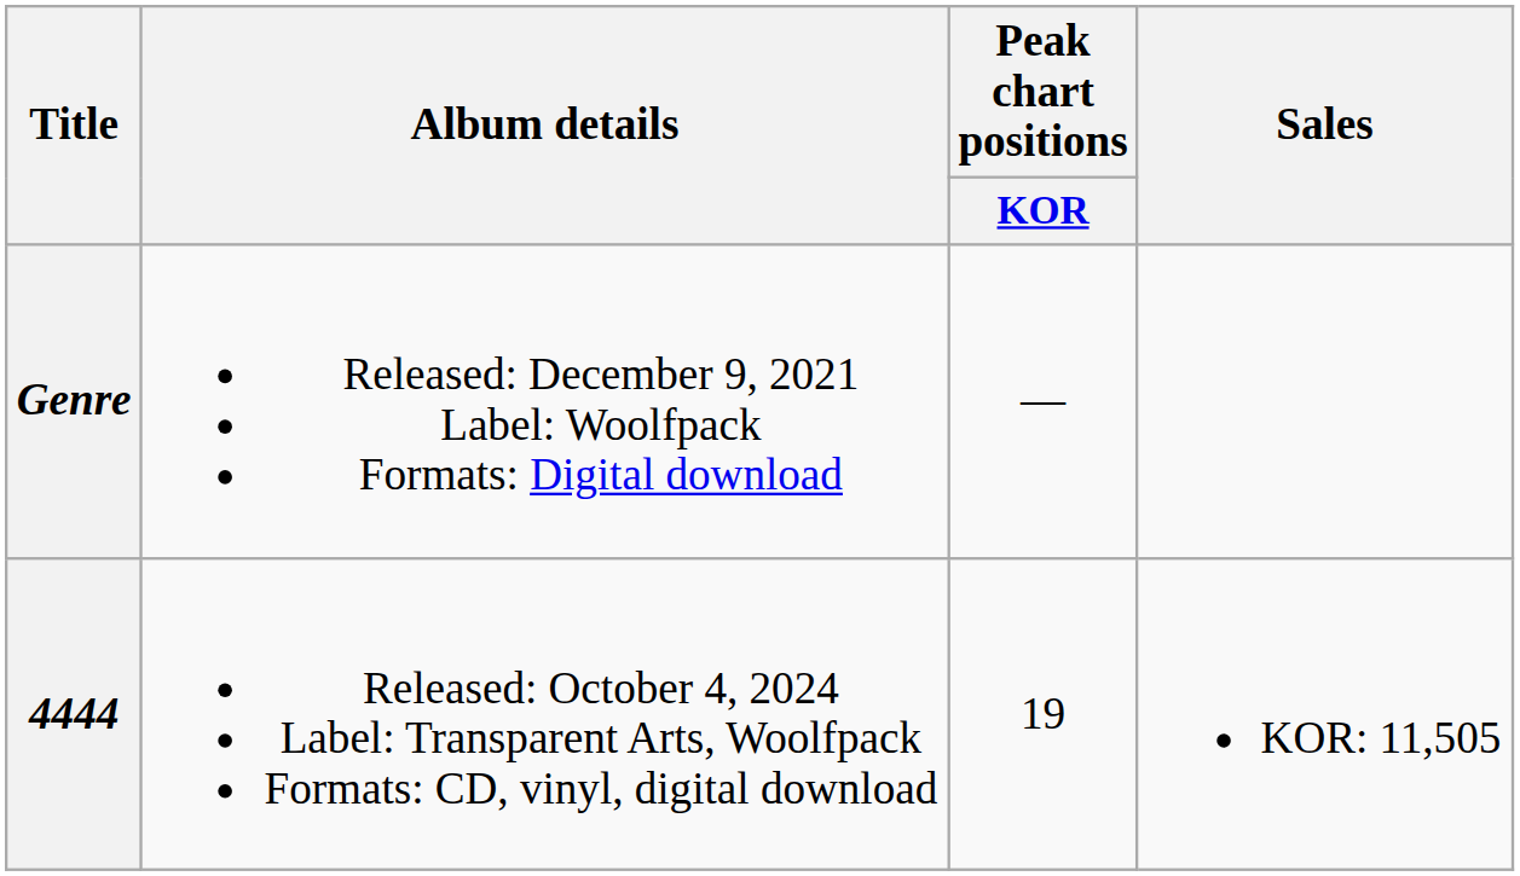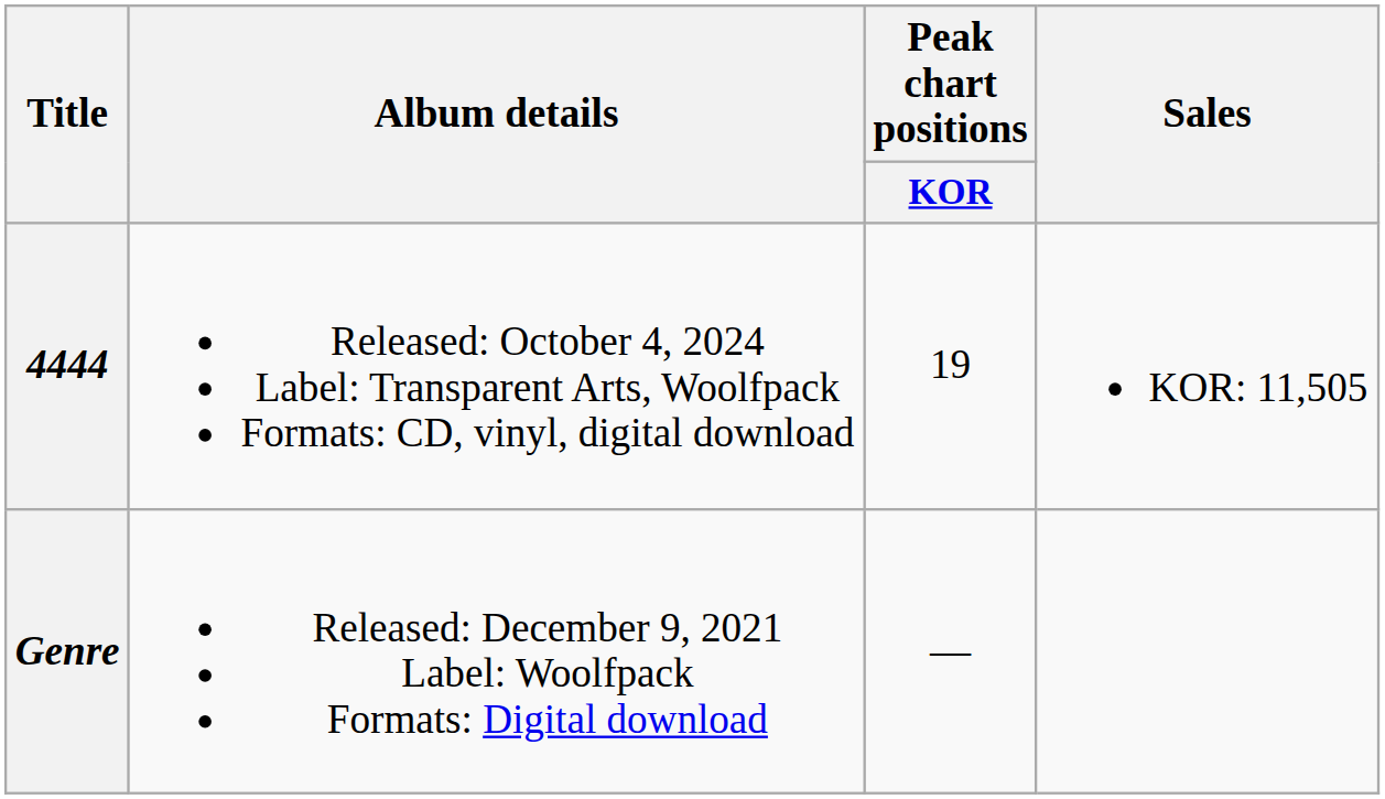rows swapped: Genre <-> 4444
